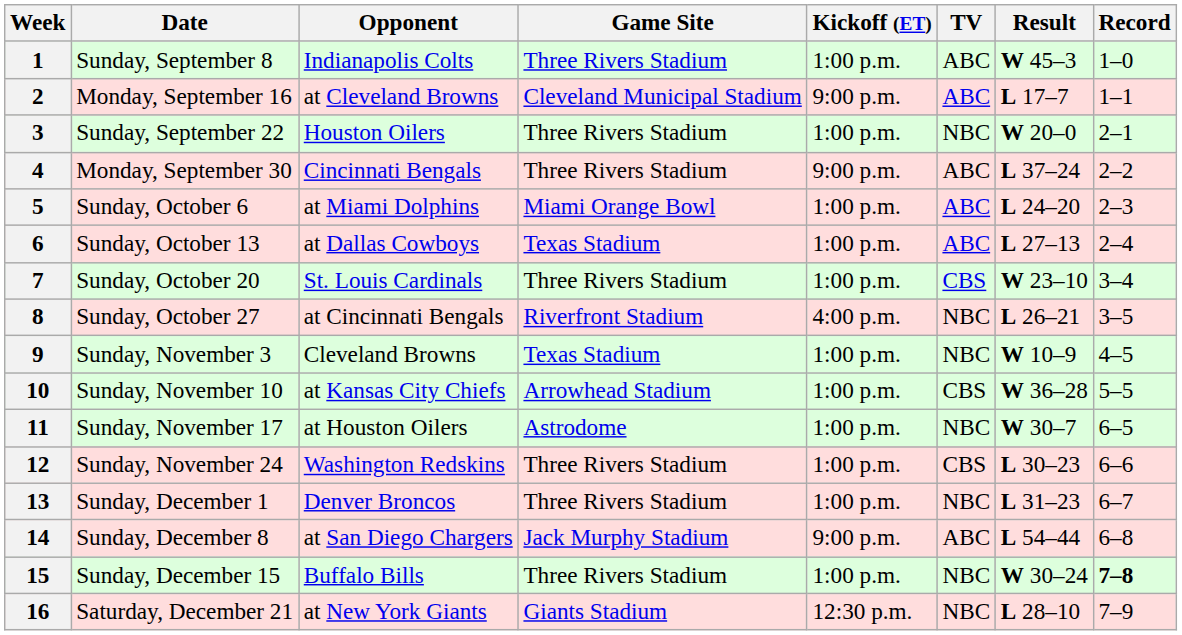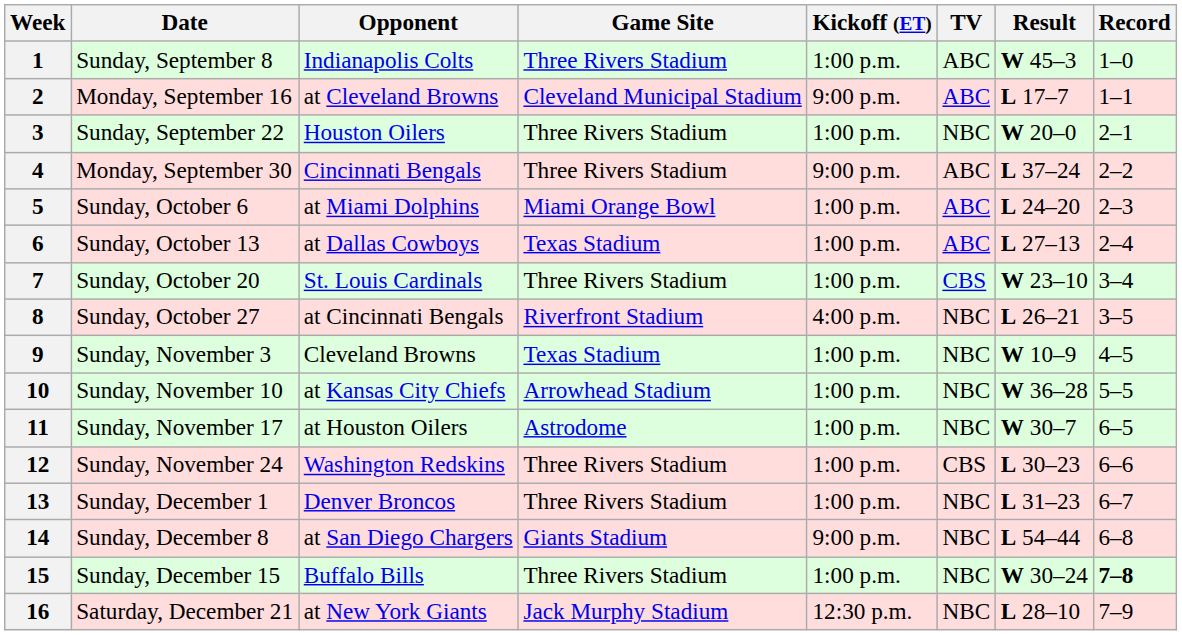10 | TV: CBS -> NBC
14 | Game Site: Jack Murphy Stadium -> Giants Stadium
14 | TV: ABC -> NBC
16 | Game Site: Giants Stadium -> Jack Murphy Stadium
